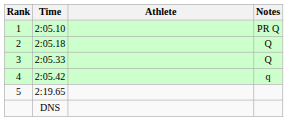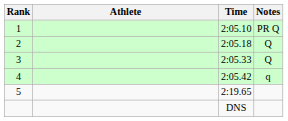columns swapped: Athlete <-> Time
